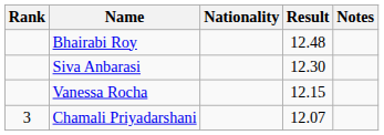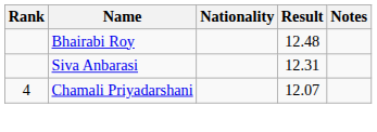Siva Anbarasi | Result: 12.30 -> 12.31
- row: Vanessa Rocha | 12.15
Chamali Priyadarshani | Rank: 3 -> 4
